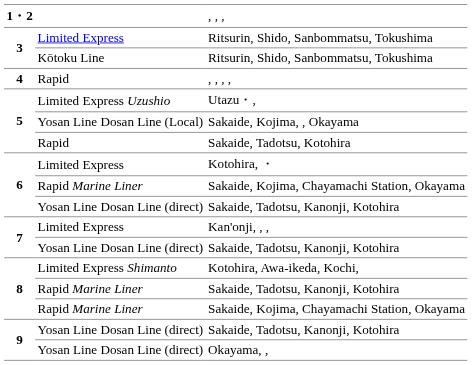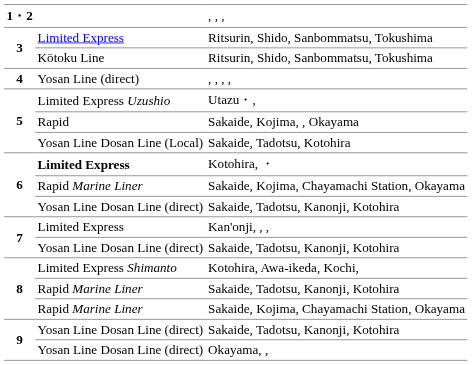, , , , | column 2: Rapid -> Yosan Line (direct)
Sakaide, Kojima, , Okayama | column 2: Yosan Line Dosan Line (Local) -> Rapid
Sakaide, Tadotsu, Kotohira | column 2: Rapid -> Yosan Line Dosan Line (Local)
Kotohira, ・ | column 2: normal -> bold
